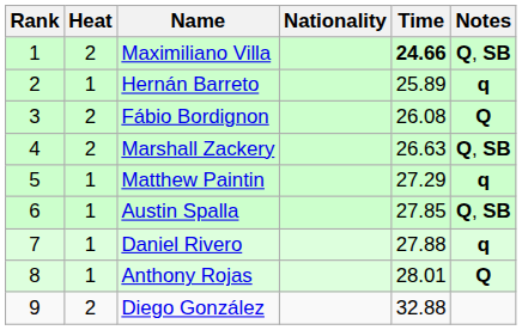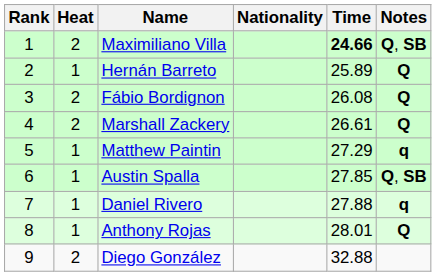Hernán Barreto | Notes: q -> Q
Marshall Zackery | Time: 26.63 -> 26.61
Marshall Zackery | Notes: Q, SB -> Q
